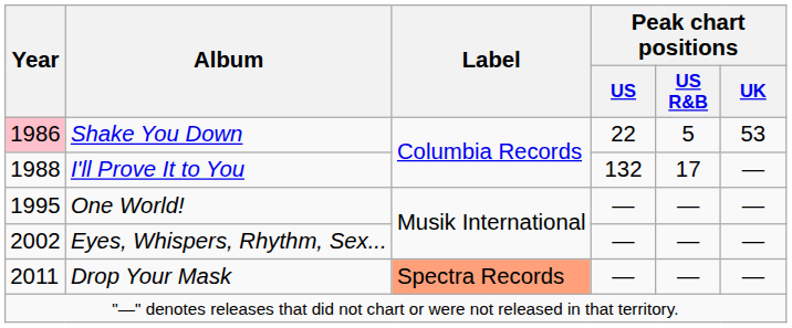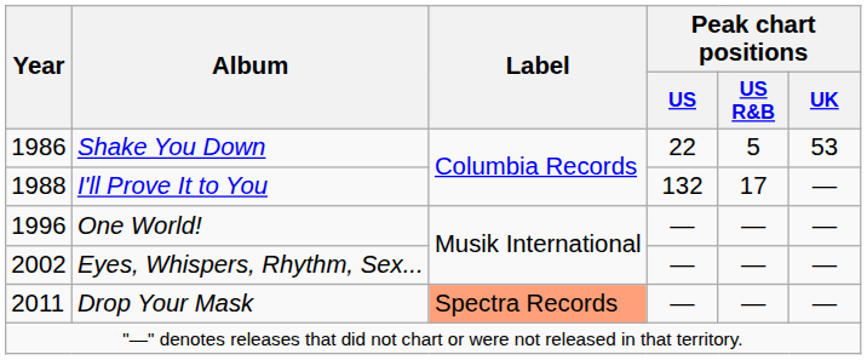Shake You Down | Year: pink background -> no background
One World! | Year: 1995 -> 1996
